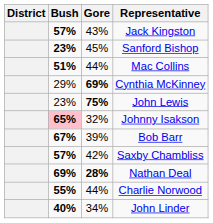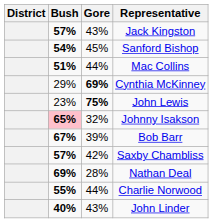Sanford Bishop | Bush: 23% -> 54%
Nathan Deal | Gore: bold -> normal
John Linder | Gore: 34% -> 43%
